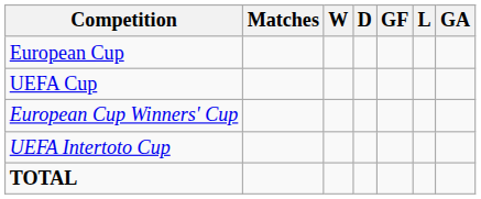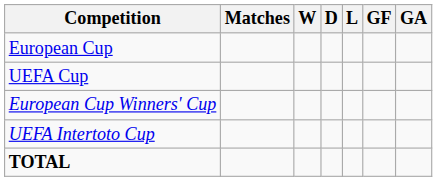columns swapped: L <-> GF
